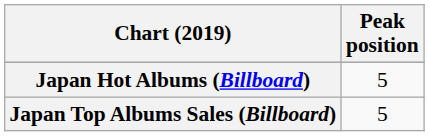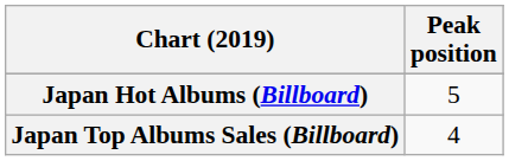Japan Top Albums Sales (Billboard) | Peak position: 5 -> 4
